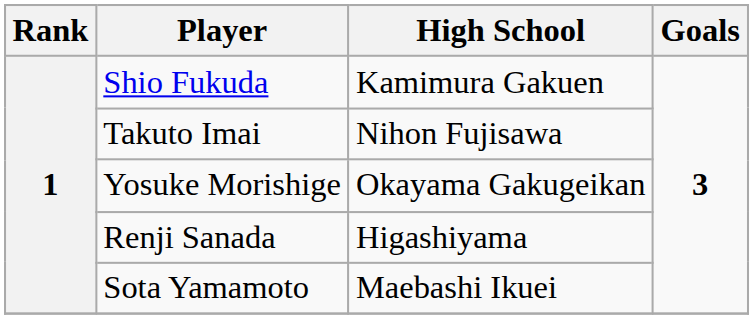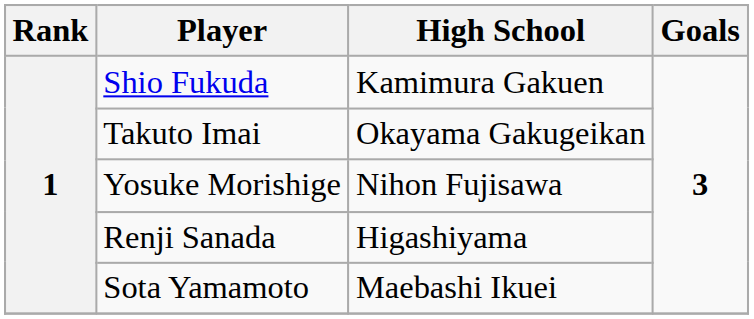Takuto Imai | High School: Nihon Fujisawa -> Okayama Gakugeikan
Yosuke Morishige | High School: Okayama Gakugeikan -> Nihon Fujisawa
